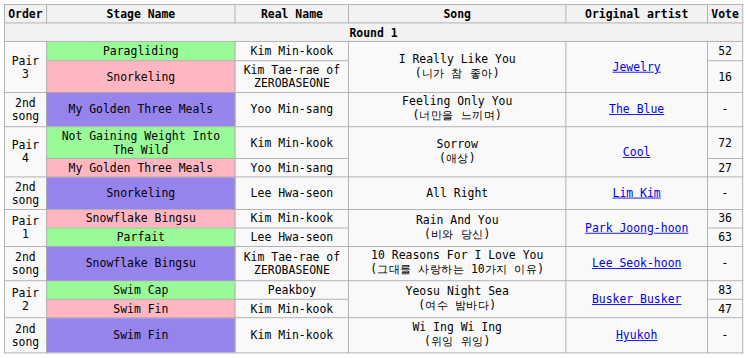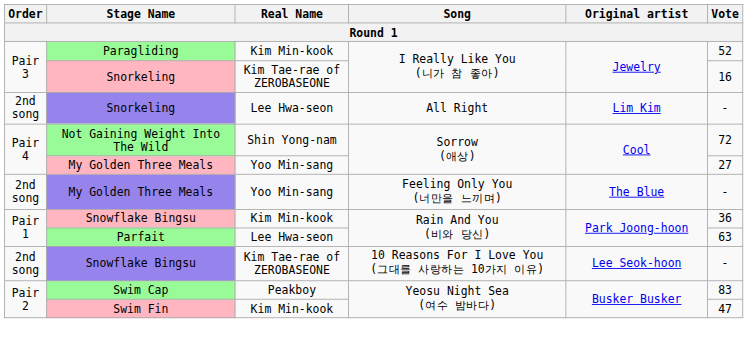rows swapped: Snorkeling / All Right <-> My Golden Three Meals / Feeling Only You (너만을 느끼며)
Not Gaining Weight Into The Wild | Real Name: Kim Min-kook -> Shin Yong-nam
- row: 2nd song | Swim Fin | Kim Min-kook | Wi Ing Wi Ing (위잉 위잉) | Hyukoh | -
